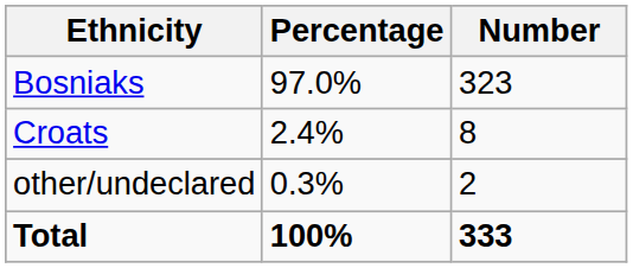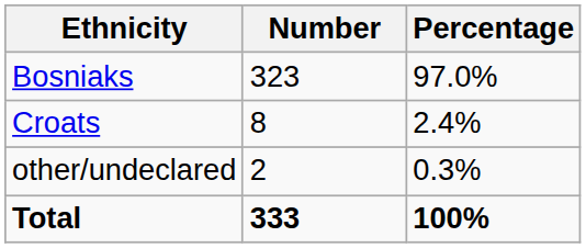columns swapped: Number <-> Percentage
